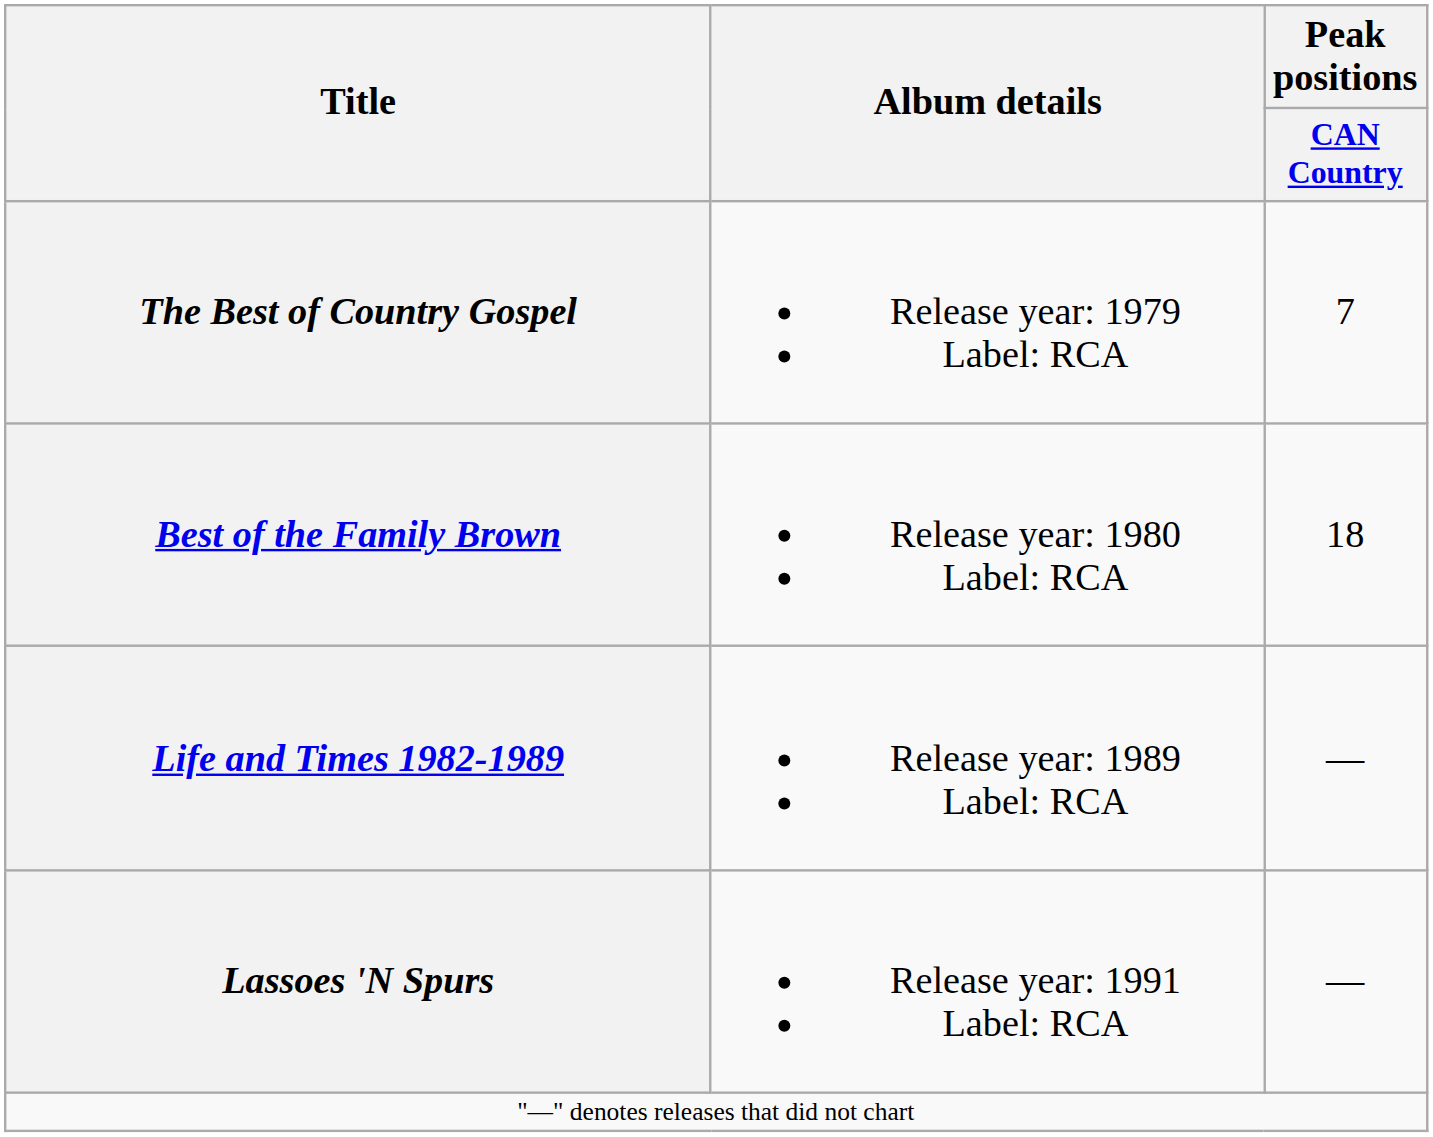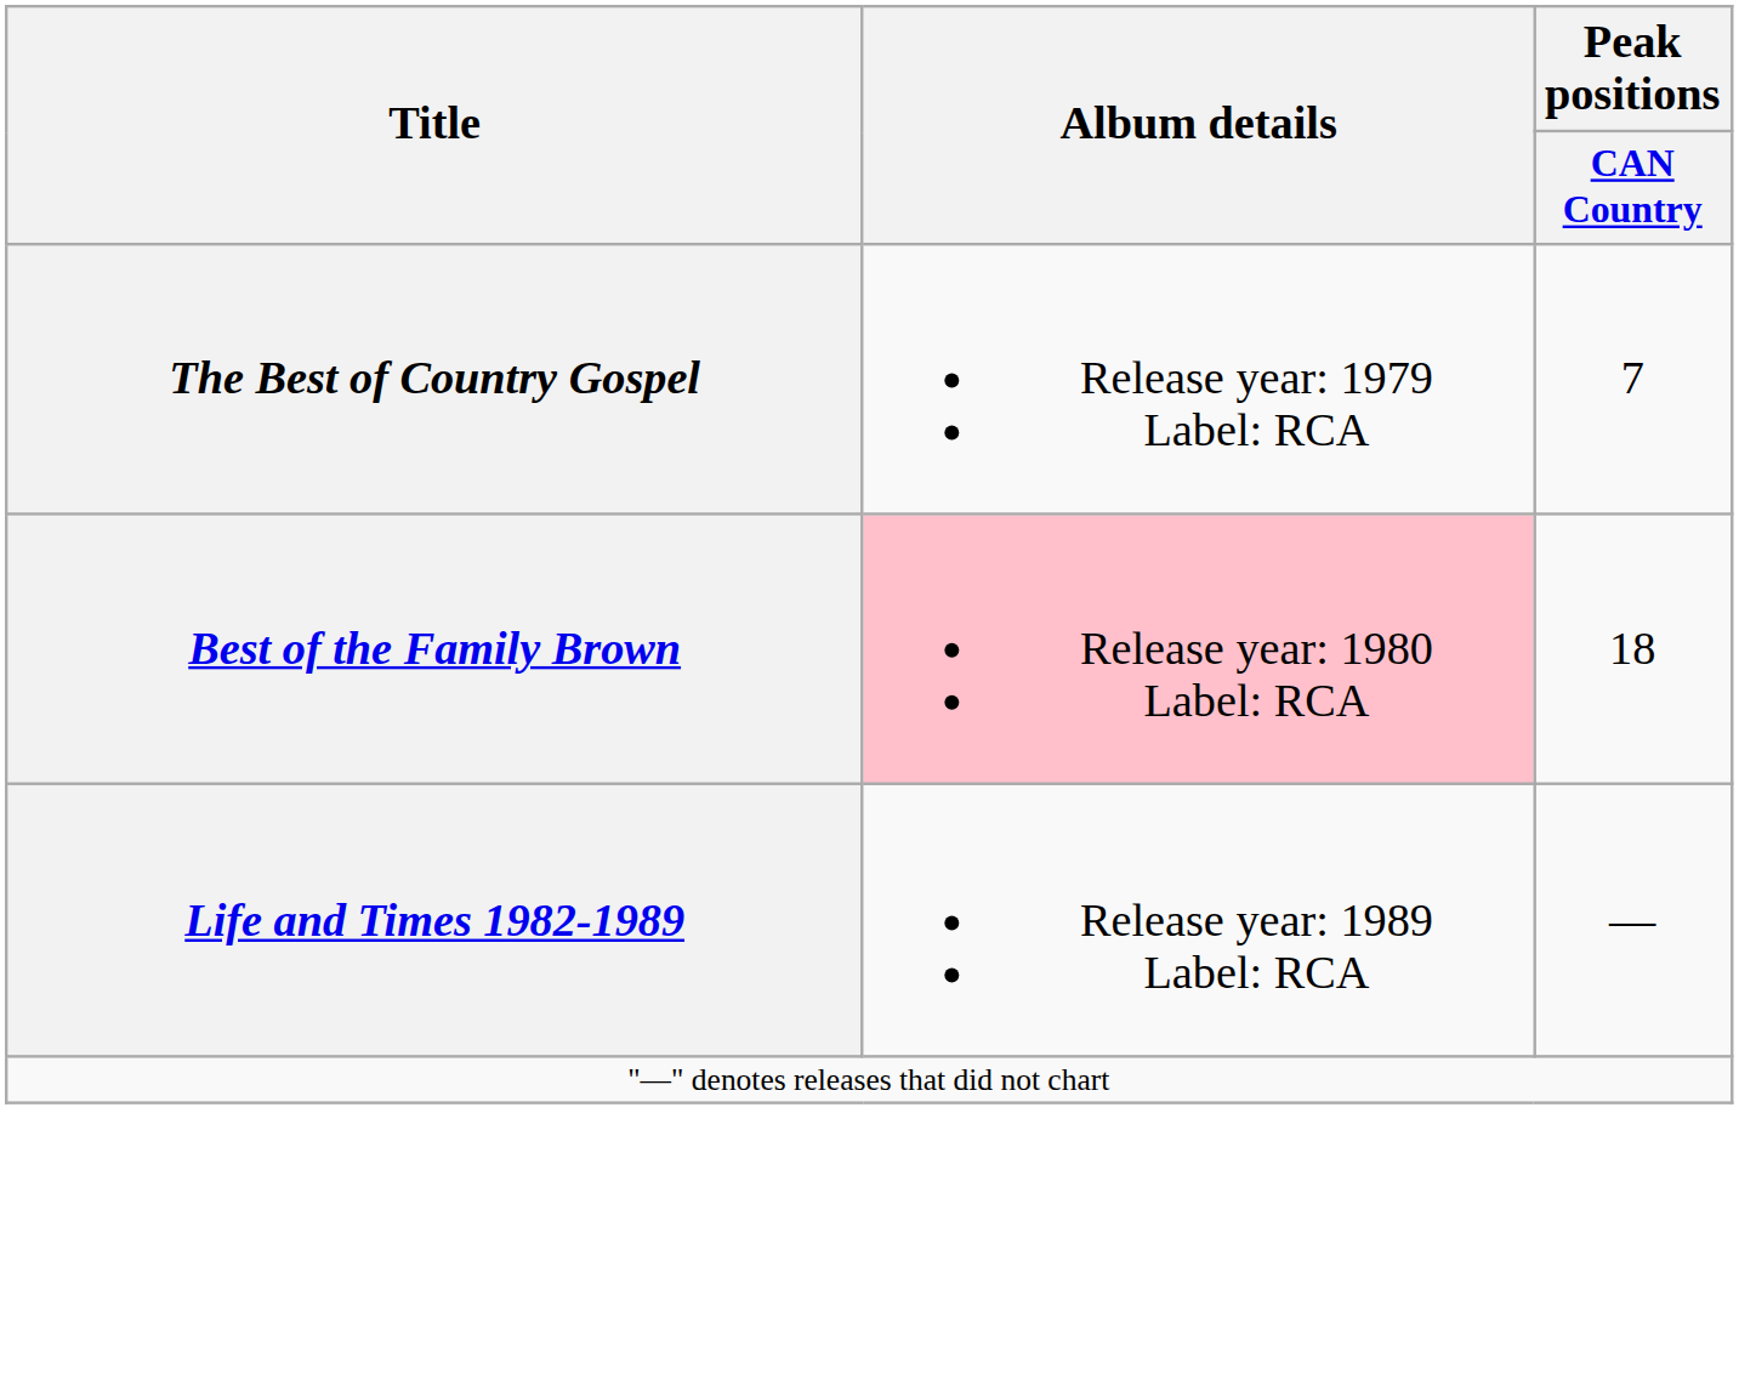Best of the Family Brown | Album details: no background -> pink background
- row: Lassoes 'N Spurs | Release year: 1991 Label: RCA | —
